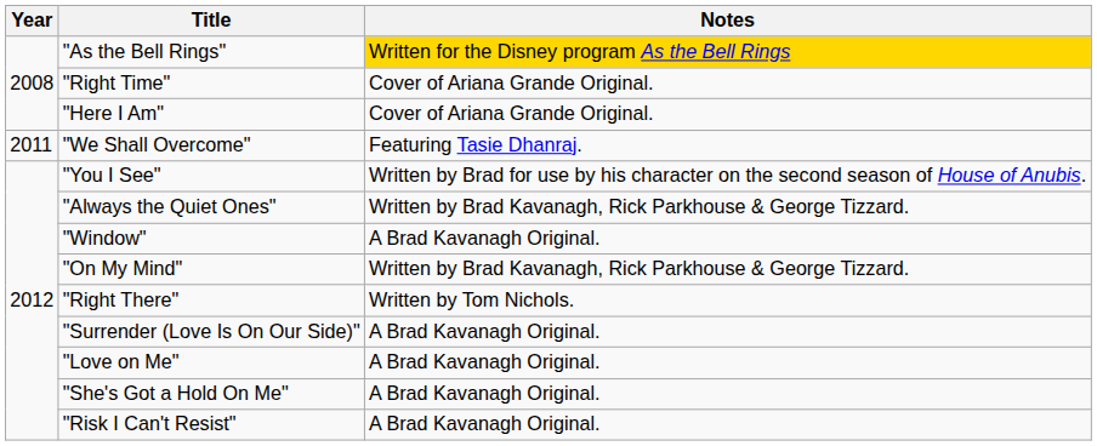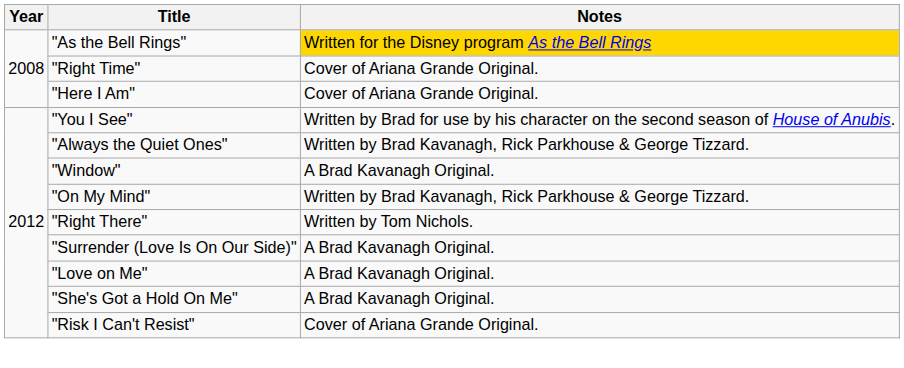- row: 2011 | "We Shall Overcome" | Featuring Tasie Dhanraj.
"Risk I Can't Resist" | Notes: A Brad Kavanagh Original. -> Cover of Ariana Grande Original.
